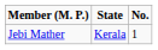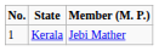columns swapped: No. <-> Member (M. P.)
